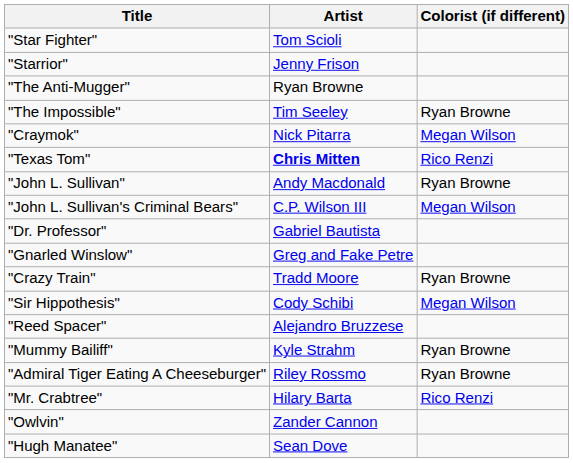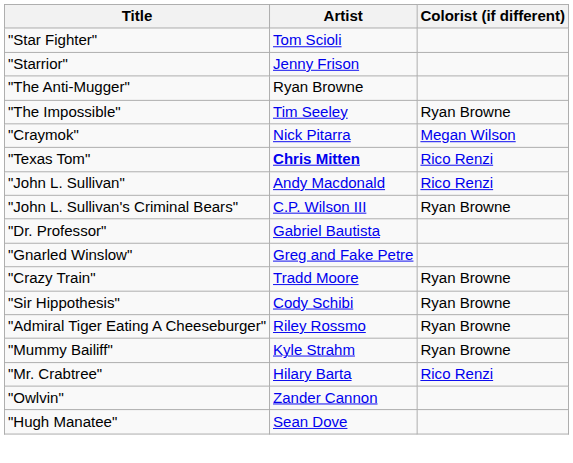"John L. Sullivan" | Colorist (if different): Ryan Browne -> Rico Renzi
"John L. Sullivan's Criminal Bears" | Colorist (if different): Megan Wilson -> Ryan Browne
"Sir Hippothesis" | Colorist (if different): Megan Wilson -> Ryan Browne
- row: "Reed Spacer" | Alejandro Bruzzese
rows swapped: "Mummy Bailiff" <-> "Admiral Tiger Eating A Cheeseburger"
